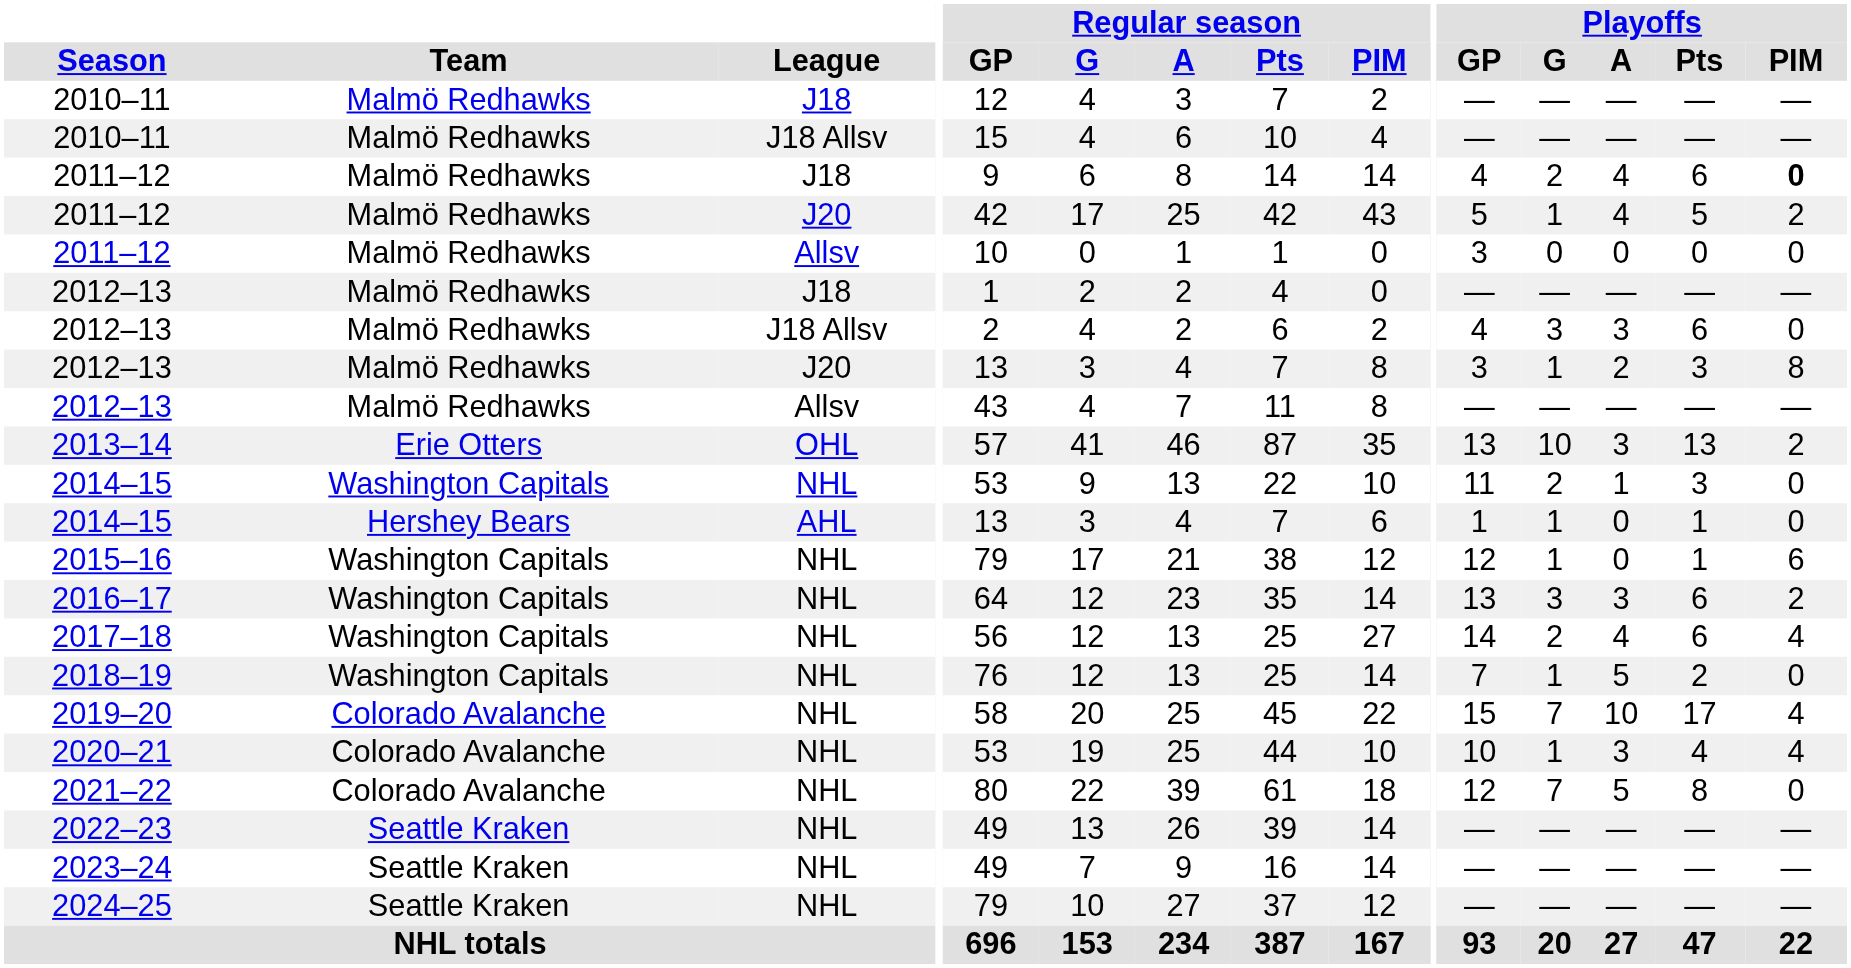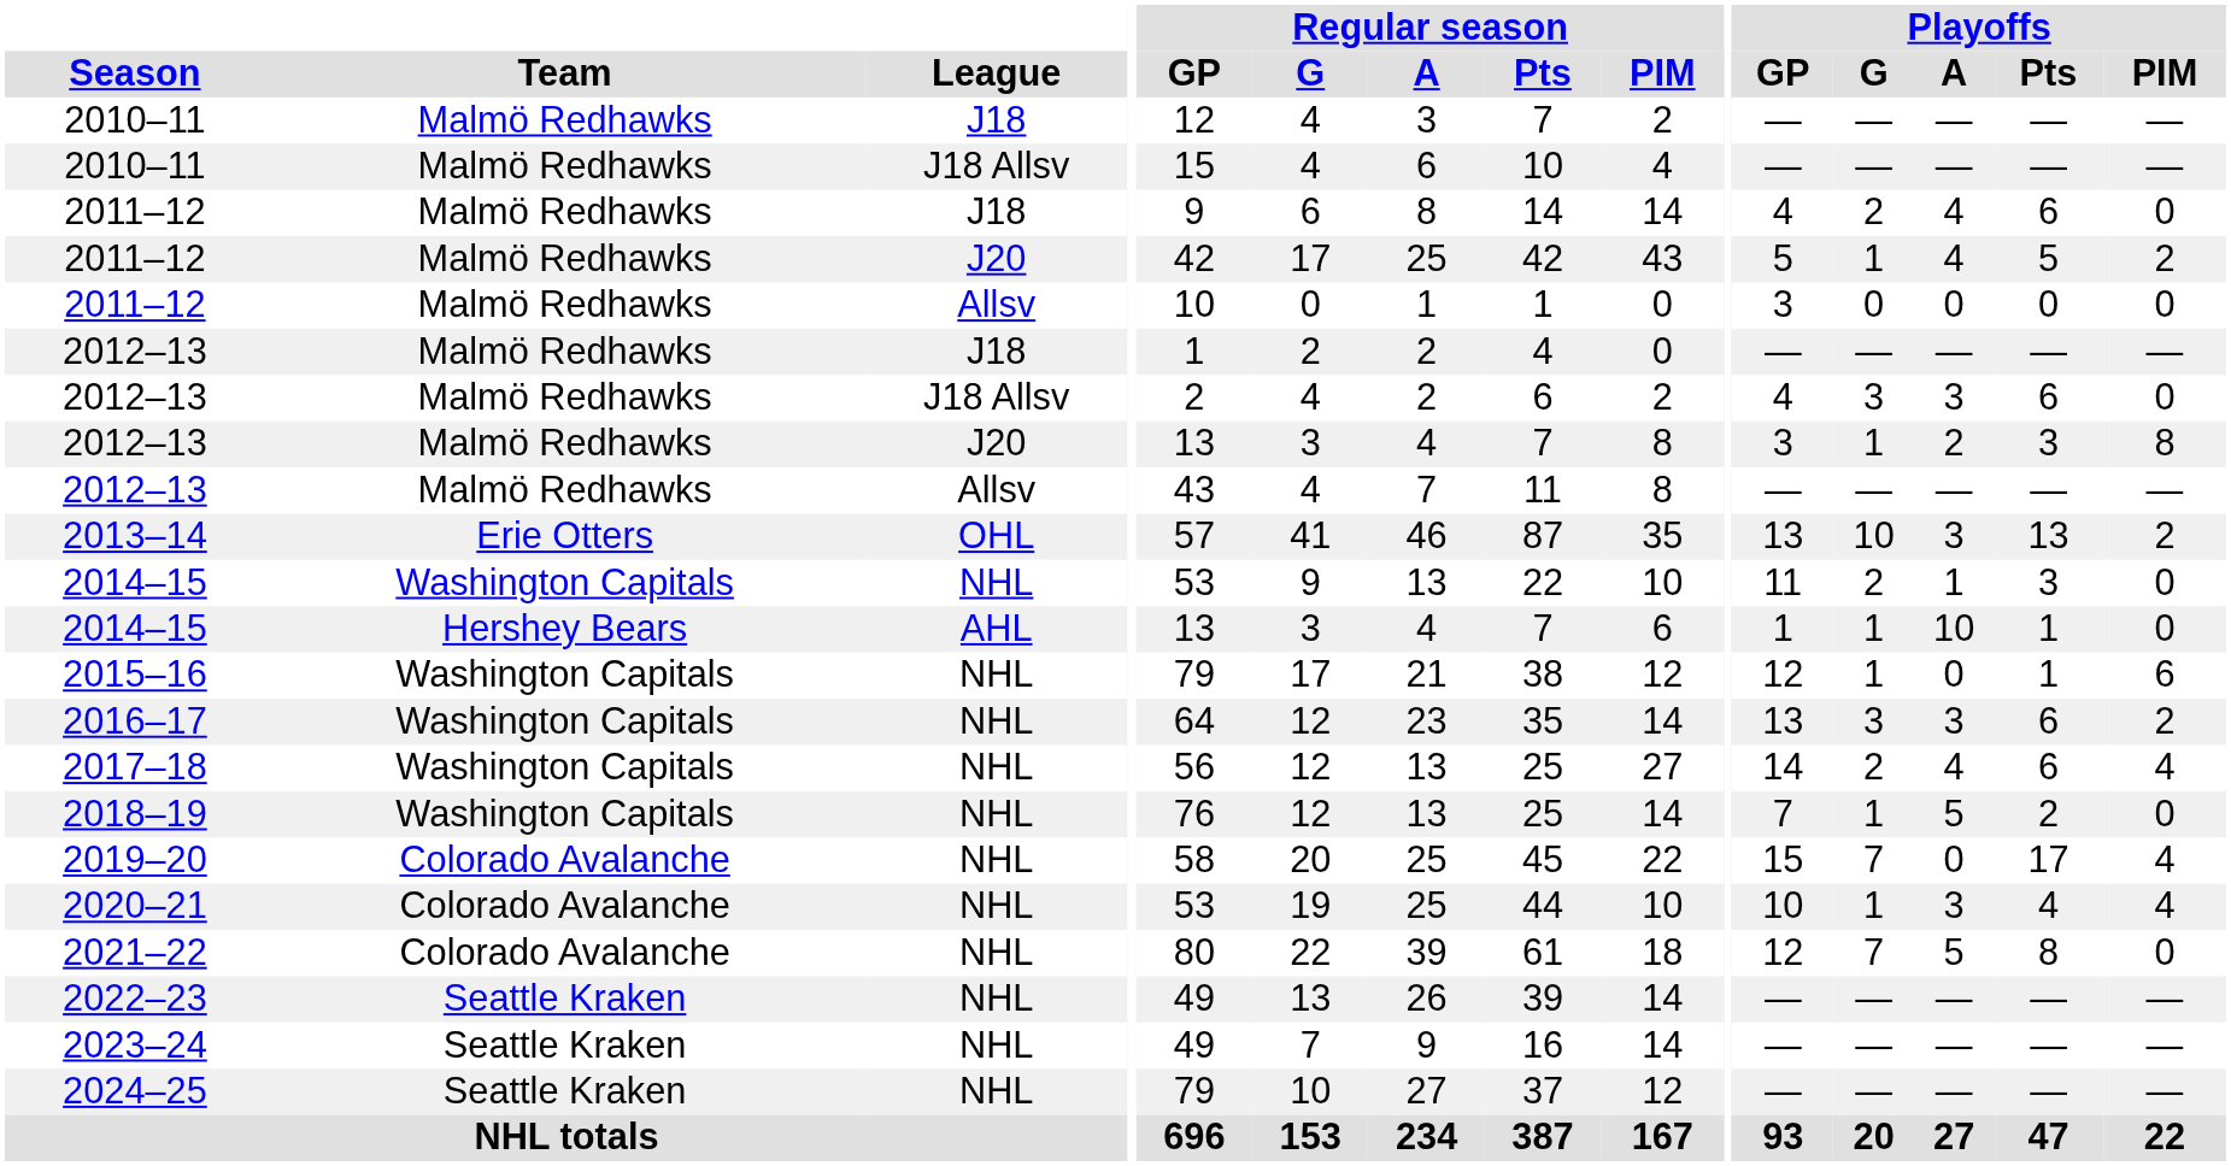2011–12 / J18 | Playoffs / PIM: bold -> normal
2014–15 / AHL | Playoffs / A: 0 -> 10
2019–20 | Playoffs / A: 10 -> 0
